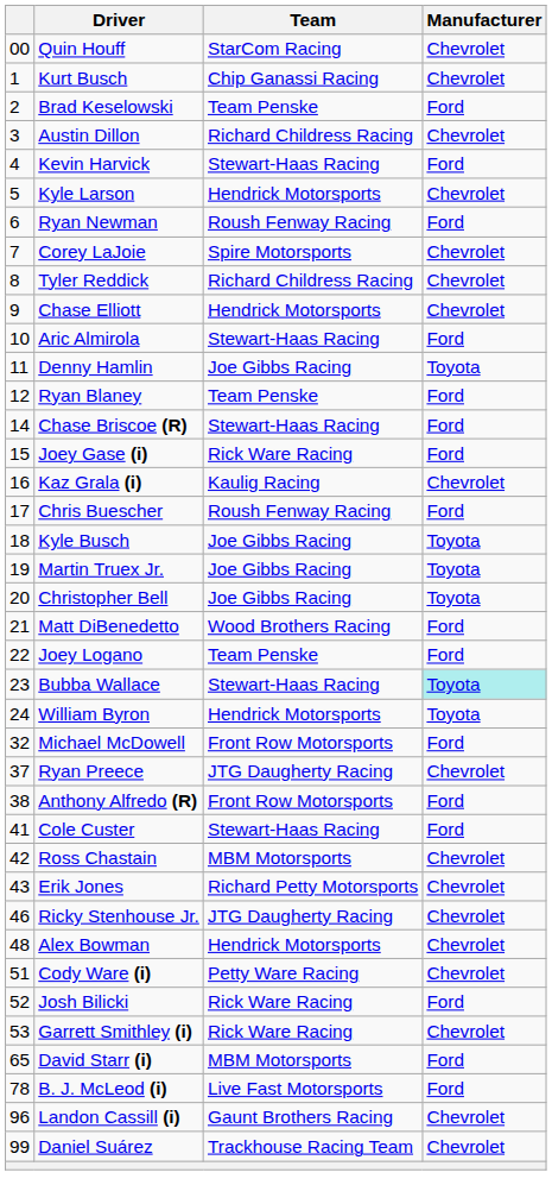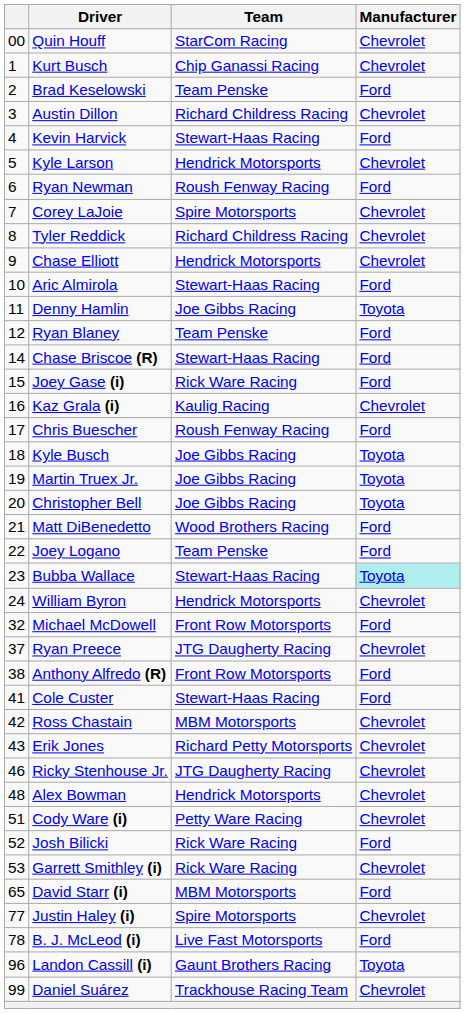William Byron | Manufacturer: Toyota -> Chevrolet
+ row: 77 | Justin Haley (i) | Spire Motorsports | Chevrolet
Landon Cassill (i) | Manufacturer: Chevrolet -> Toyota
